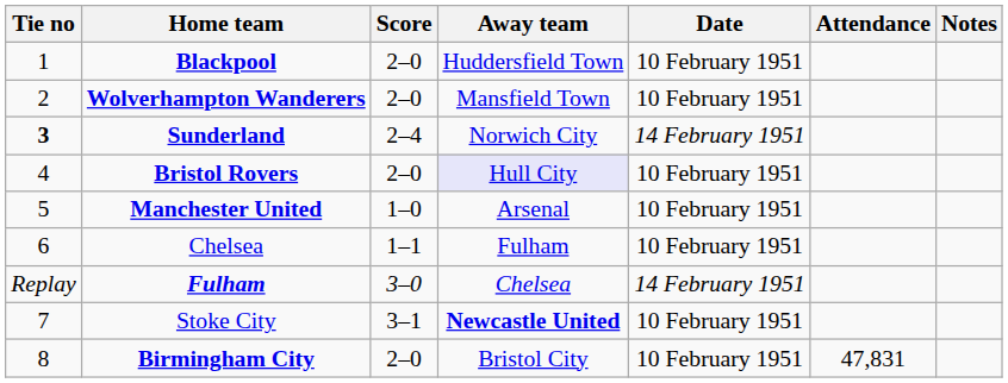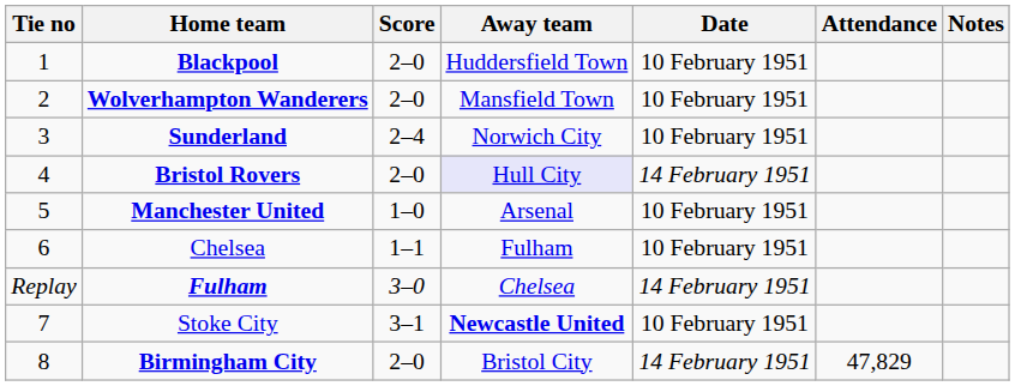Sunderland | Tie no: bold -> normal
Sunderland | Date: 14 February 1951 -> 10 February 1951
Bristol Rovers | Date: 10 February 1951 -> 14 February 1951
Birmingham City | Date: 10 February 1951 -> 14 February 1951
Birmingham City | Attendance: 47,831 -> 47,829
